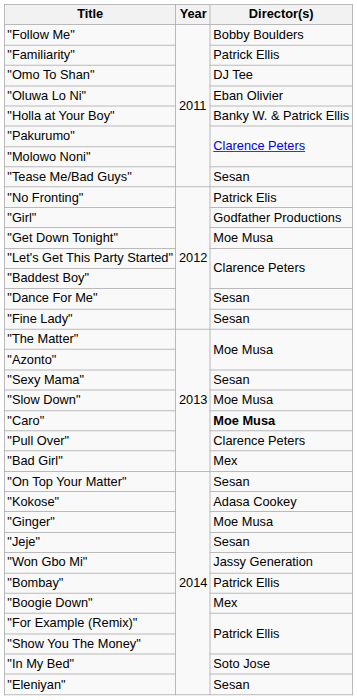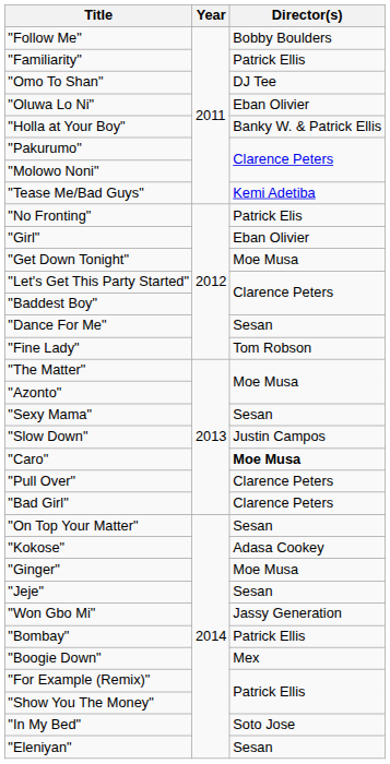"Tease Me/Bad Guys" | Director(s): Sesan -> Kemi Adetiba
"Girl" | Director(s): Godfather Productions -> Eban Olivier
"Fine Lady" | Director(s): Sesan -> Tom Robson
"Slow Down" | Director(s): Moe Musa -> Justin Campos
"Bad Girl" | Director(s): Mex -> Clarence Peters
